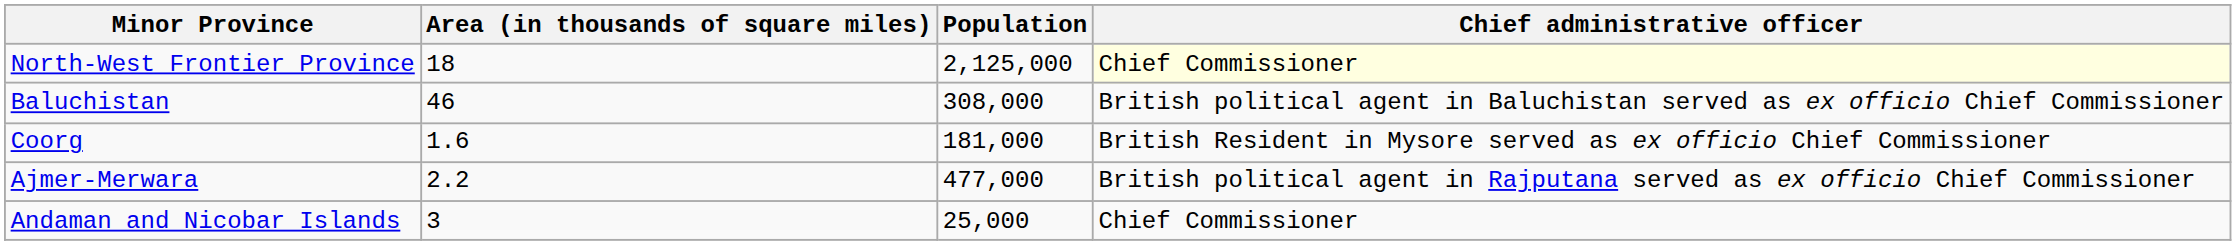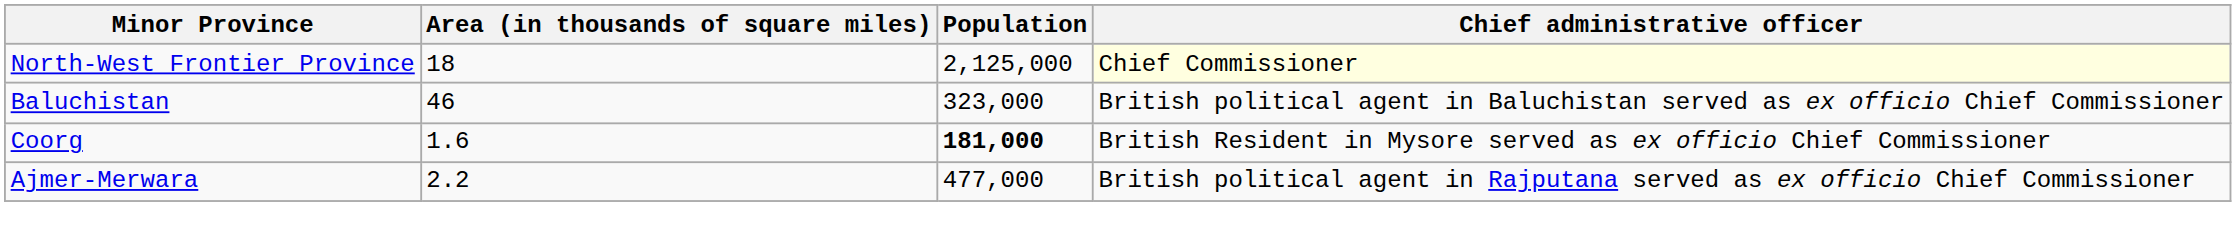Baluchistan | Population: 308,000 -> 323,000
Coorg | Population: normal -> bold
- row: Andaman and Nicobar Islands | 3 | 25,000 | Chief Commissioner
